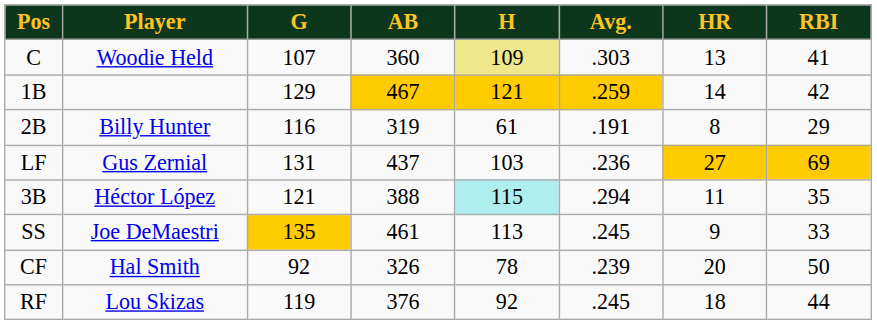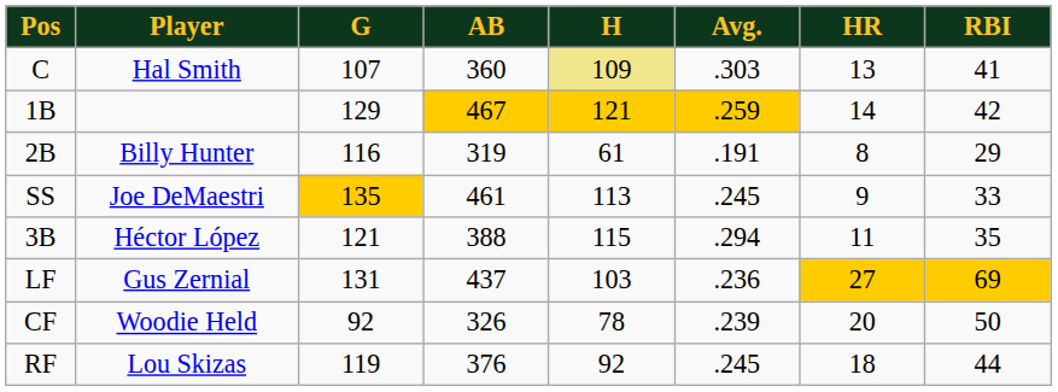C | Player: Woodie Held -> Hal Smith
rows swapped: SS <-> LF
3B | H: paleturquoise background -> no background
CF | Player: Hal Smith -> Woodie Held
